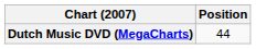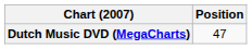Dutch Music DVD (MegaCharts) | Position: 44 -> 47
